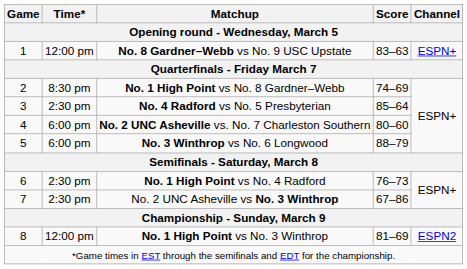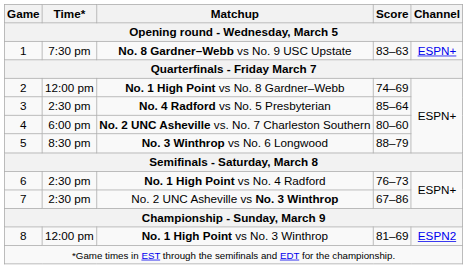No. 8 Gardner–Webb vs No. 9 USC Upstate | Time*: 12:00 pm -> 7:30 pm
No. 1 High Point vs No. 8 Gardner–Webb | Time*: 8:30 pm -> 12:00 pm
No. 3 Winthrop vs No. 6 Longwood | Time*: 6:00 pm -> 8:30 pm
